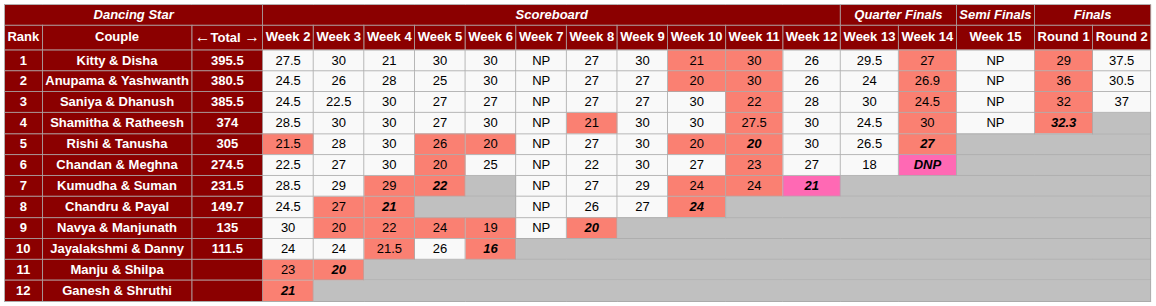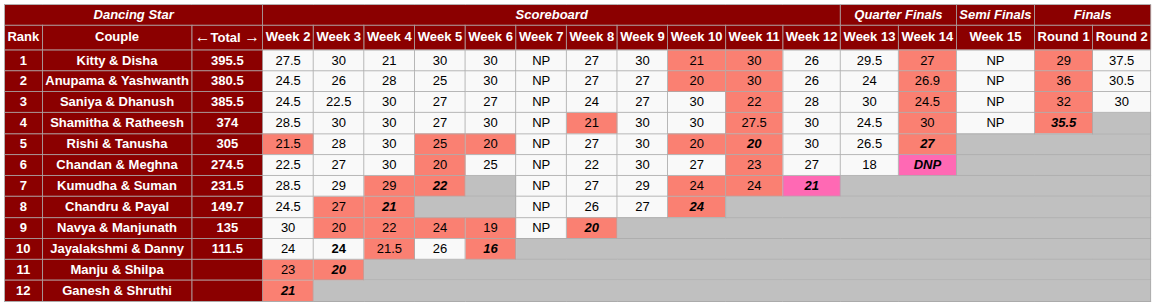Saniya & Dhanush | Scoreboard / Week 8: 27 -> 24
Saniya & Dhanush | Finals / Round 2: 37 -> 30
Shamitha & Ratheesh | Finals / Round 1: 32.3 -> 35.5
Rishi & Tanusha | Scoreboard / Week 5: 26 -> 25
Jayalakshmi & Danny | Scoreboard / Week 3: normal -> bold
